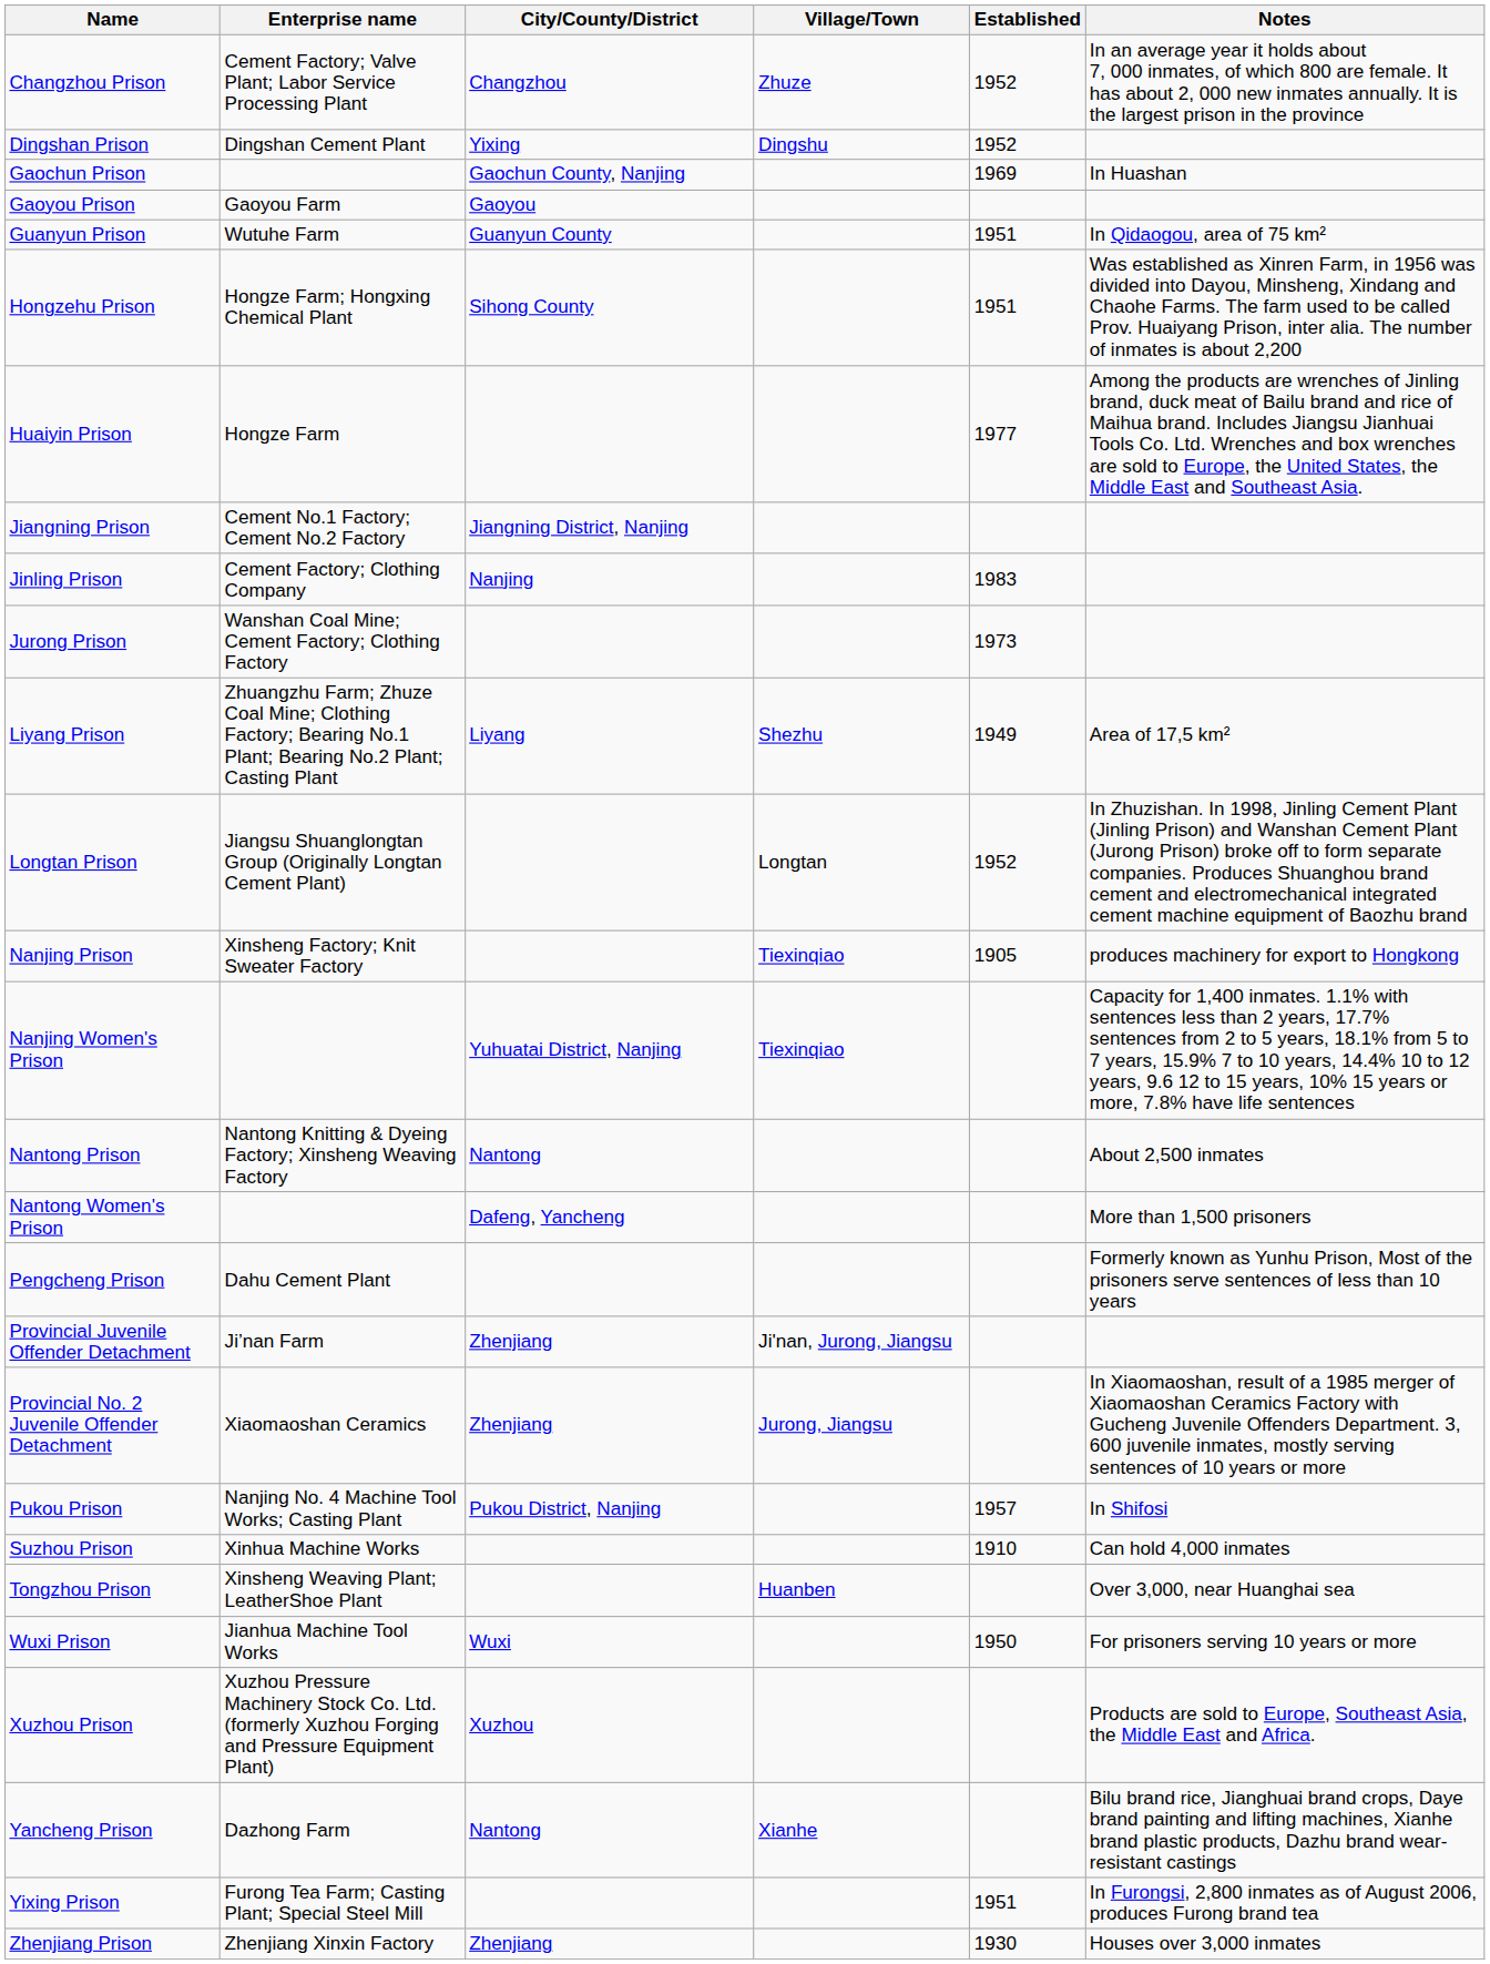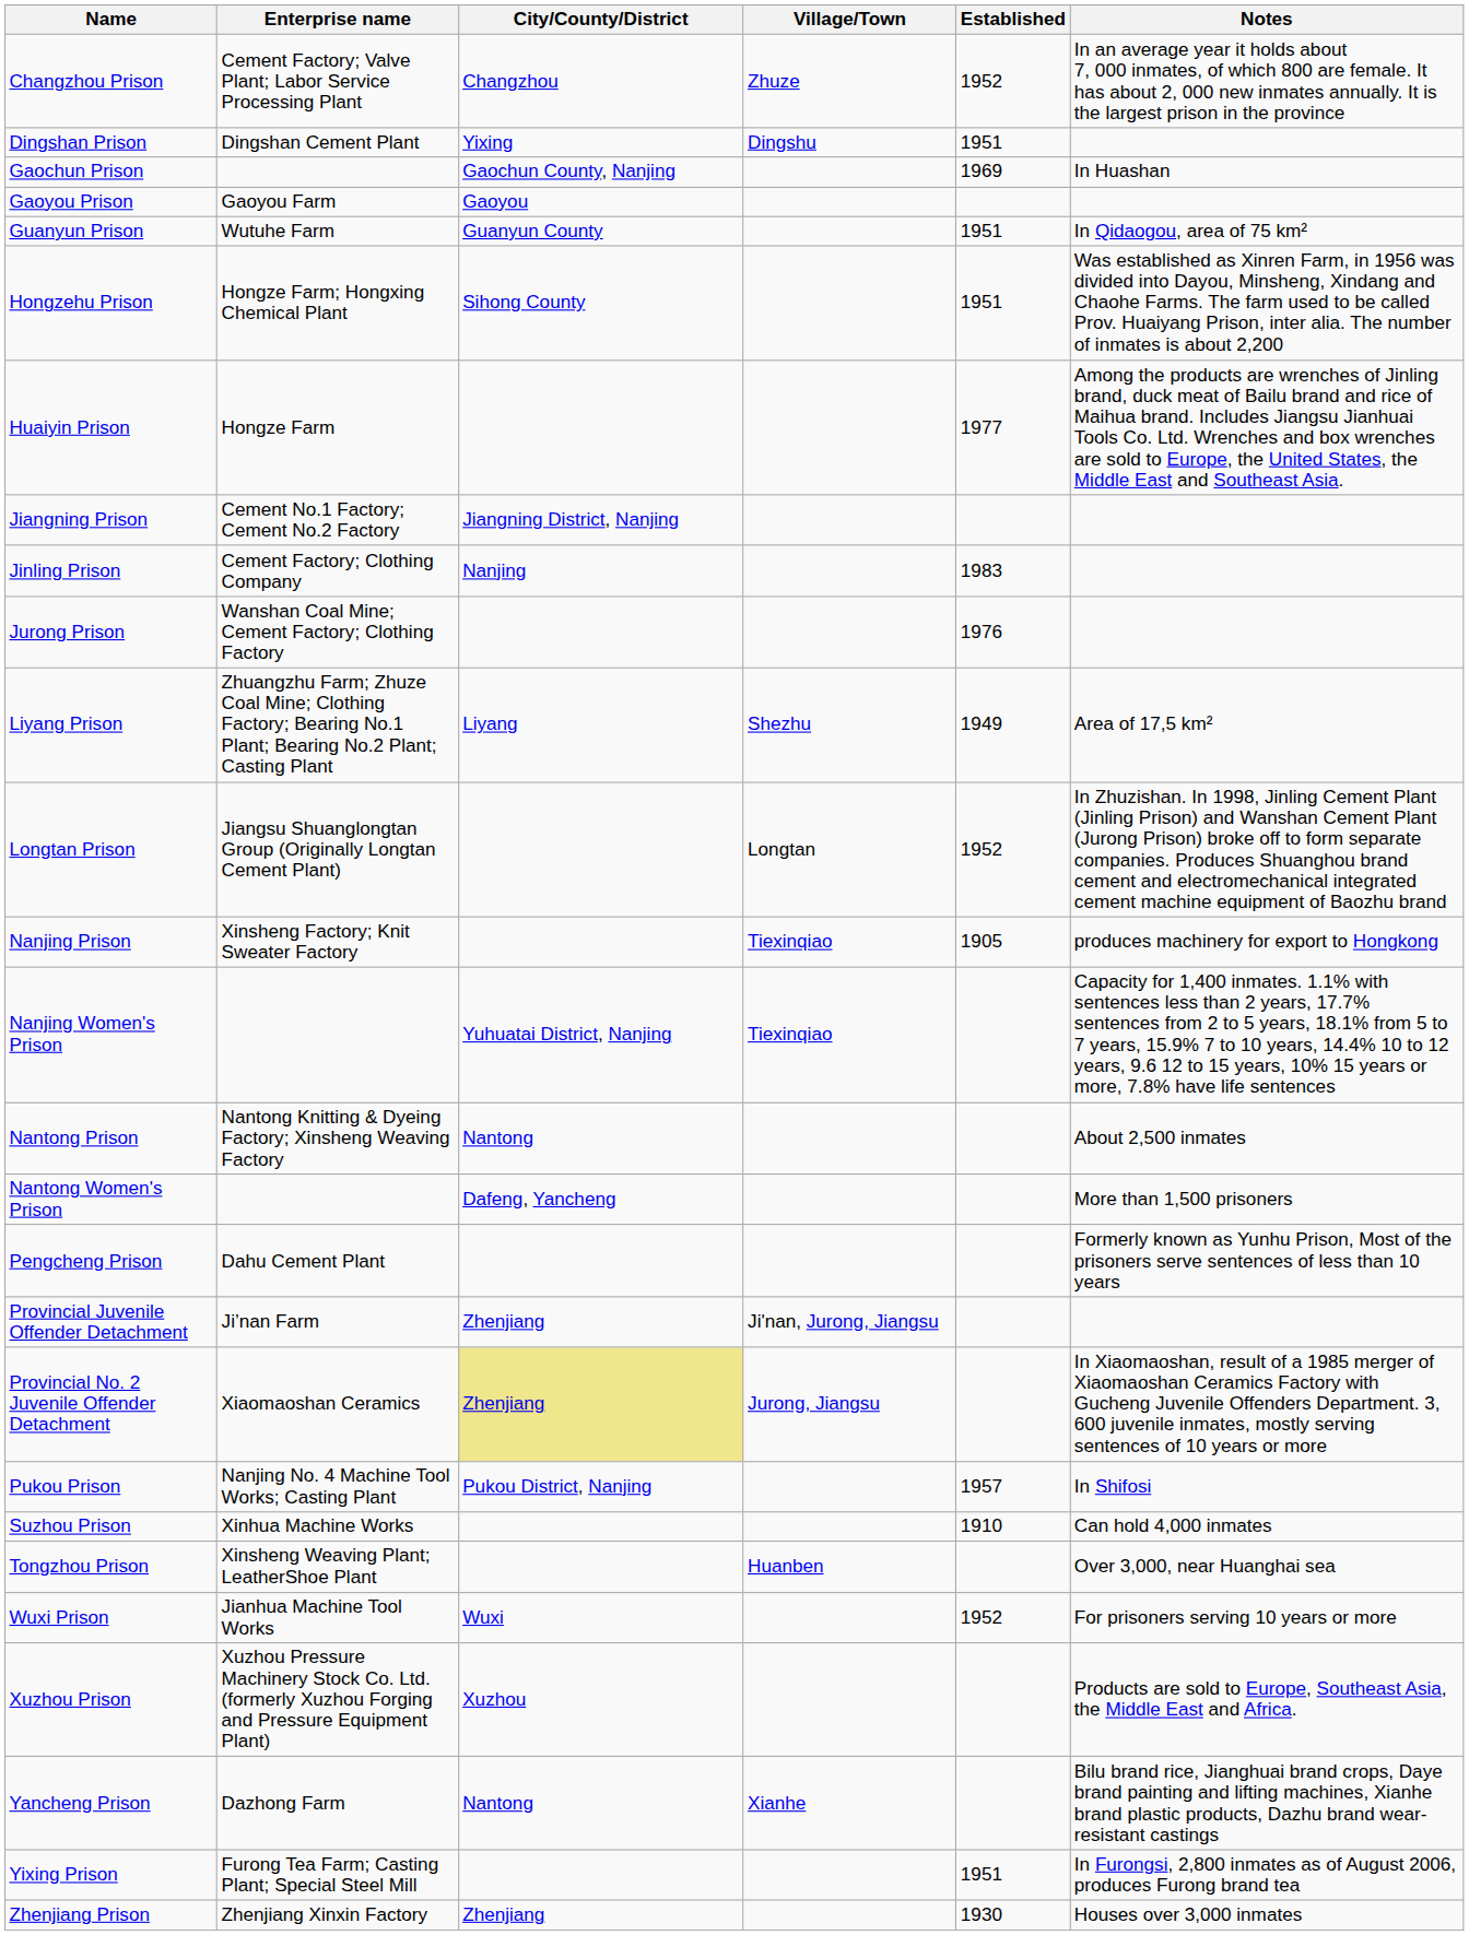Dingshan Prison | Established: 1952 -> 1951
Jurong Prison | Established: 1973 -> 1976
Provincial No. 2 Juvenile Offender Detachment | City/County/District: no background -> khaki background
Wuxi Prison | Established: 1950 -> 1952
